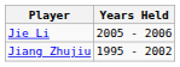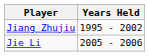rows swapped: Jiang Zhujiu <-> Jie Li
